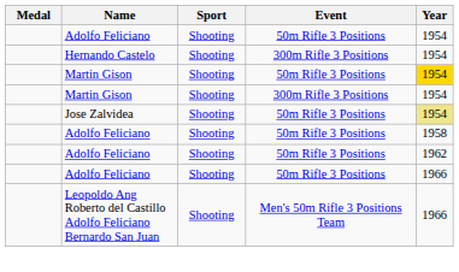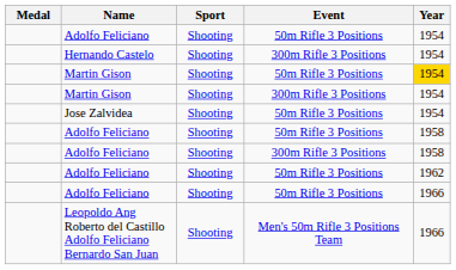Jose Zalvidea | Year: khaki background -> no background
+ row: Adolfo Feliciano | Shooting | 300m Rifle 3 Positions | 1958
